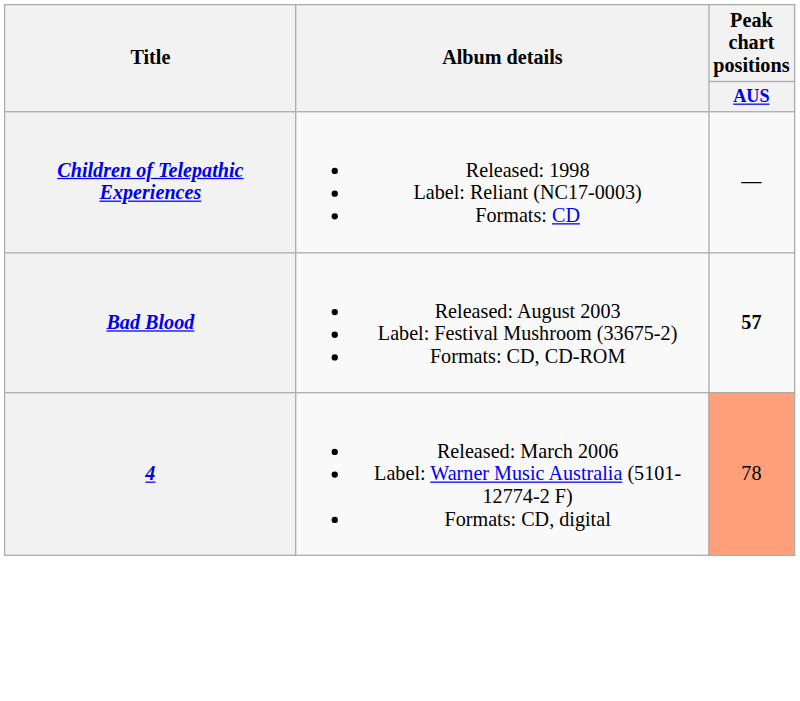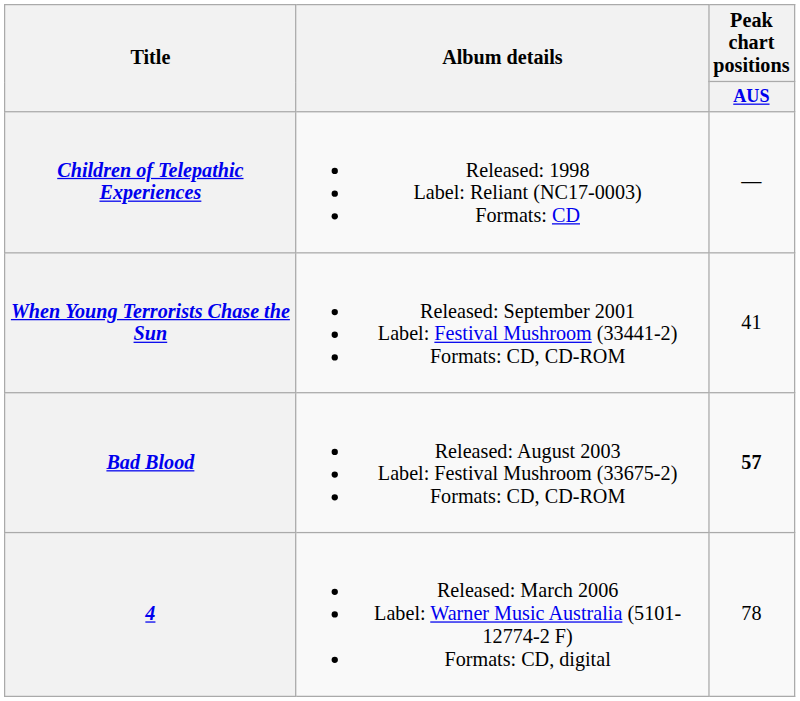+ row: When Young Terrorists Chase the Sun | Released: September 2001 Label: Festival Mushroom (33441-2) Formats: CD, CD-ROM | 41
4 | Peak chart positions / AUS: lightsalmon background -> no background
